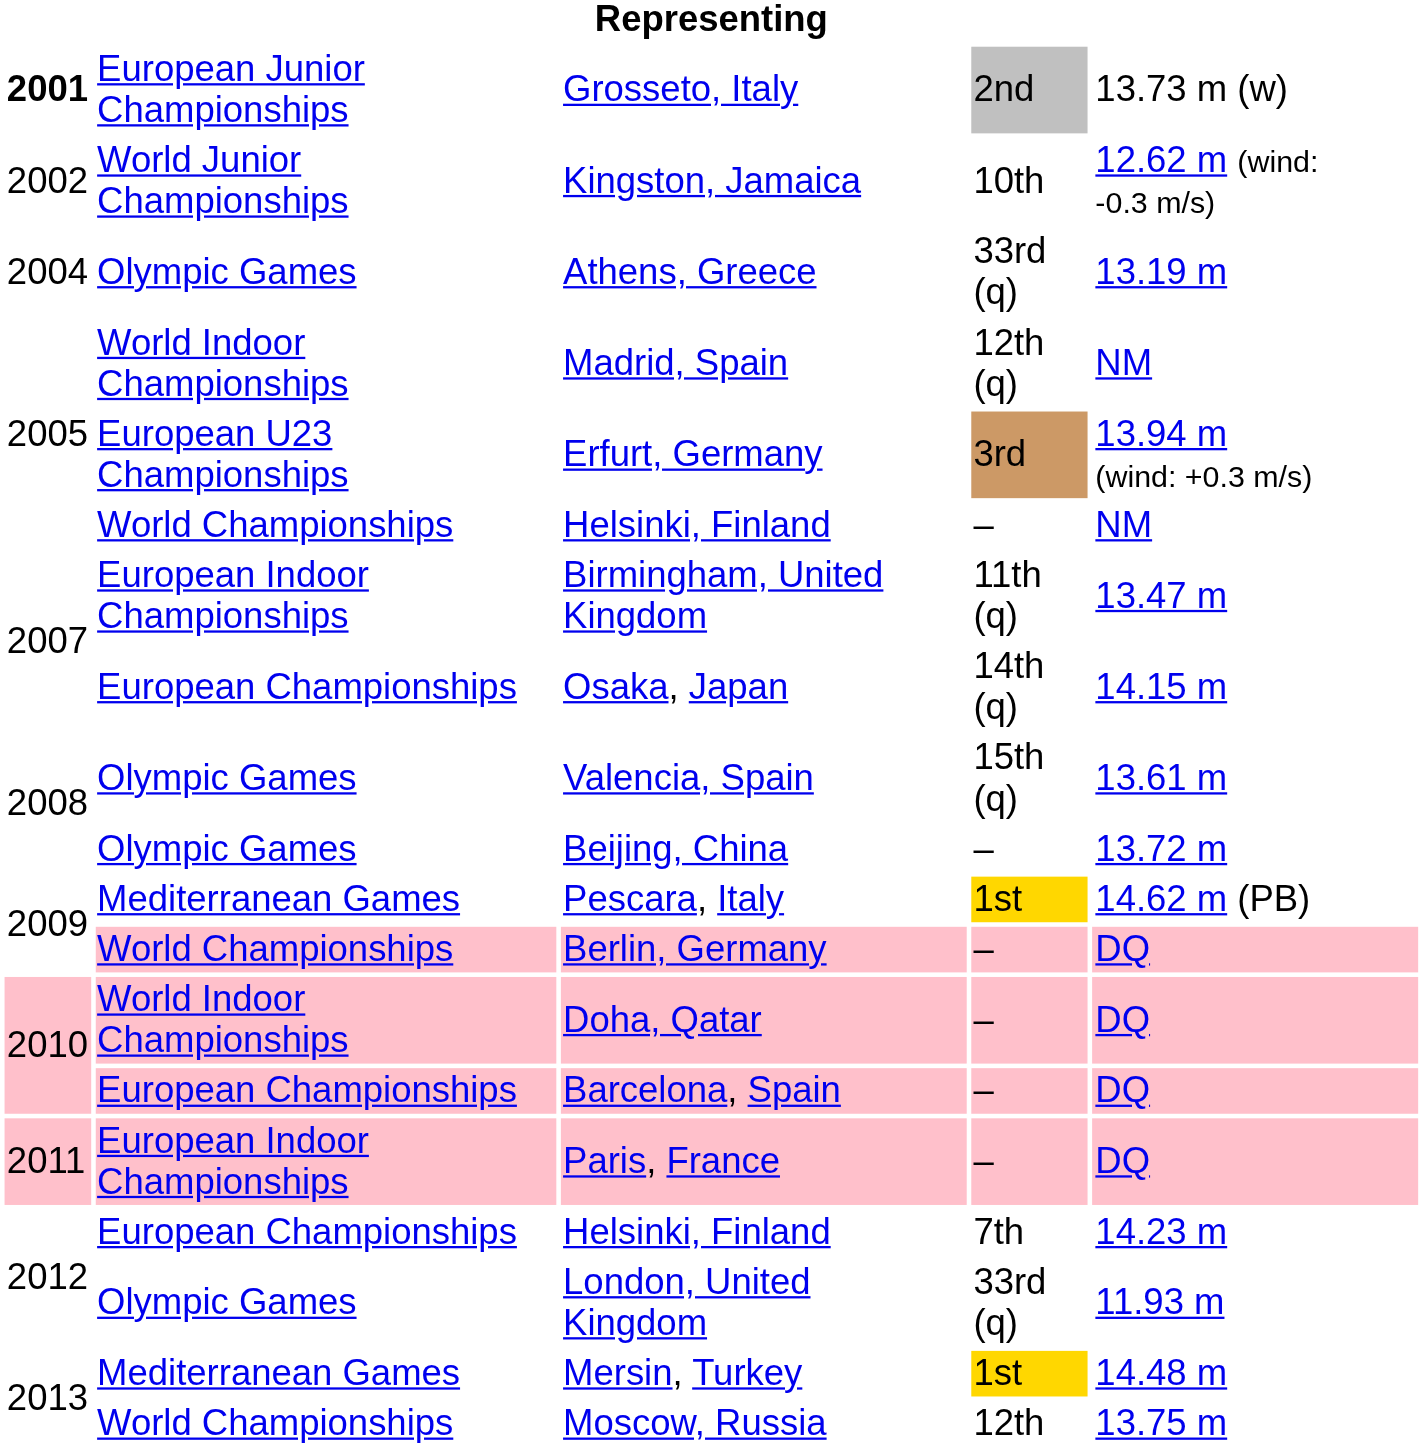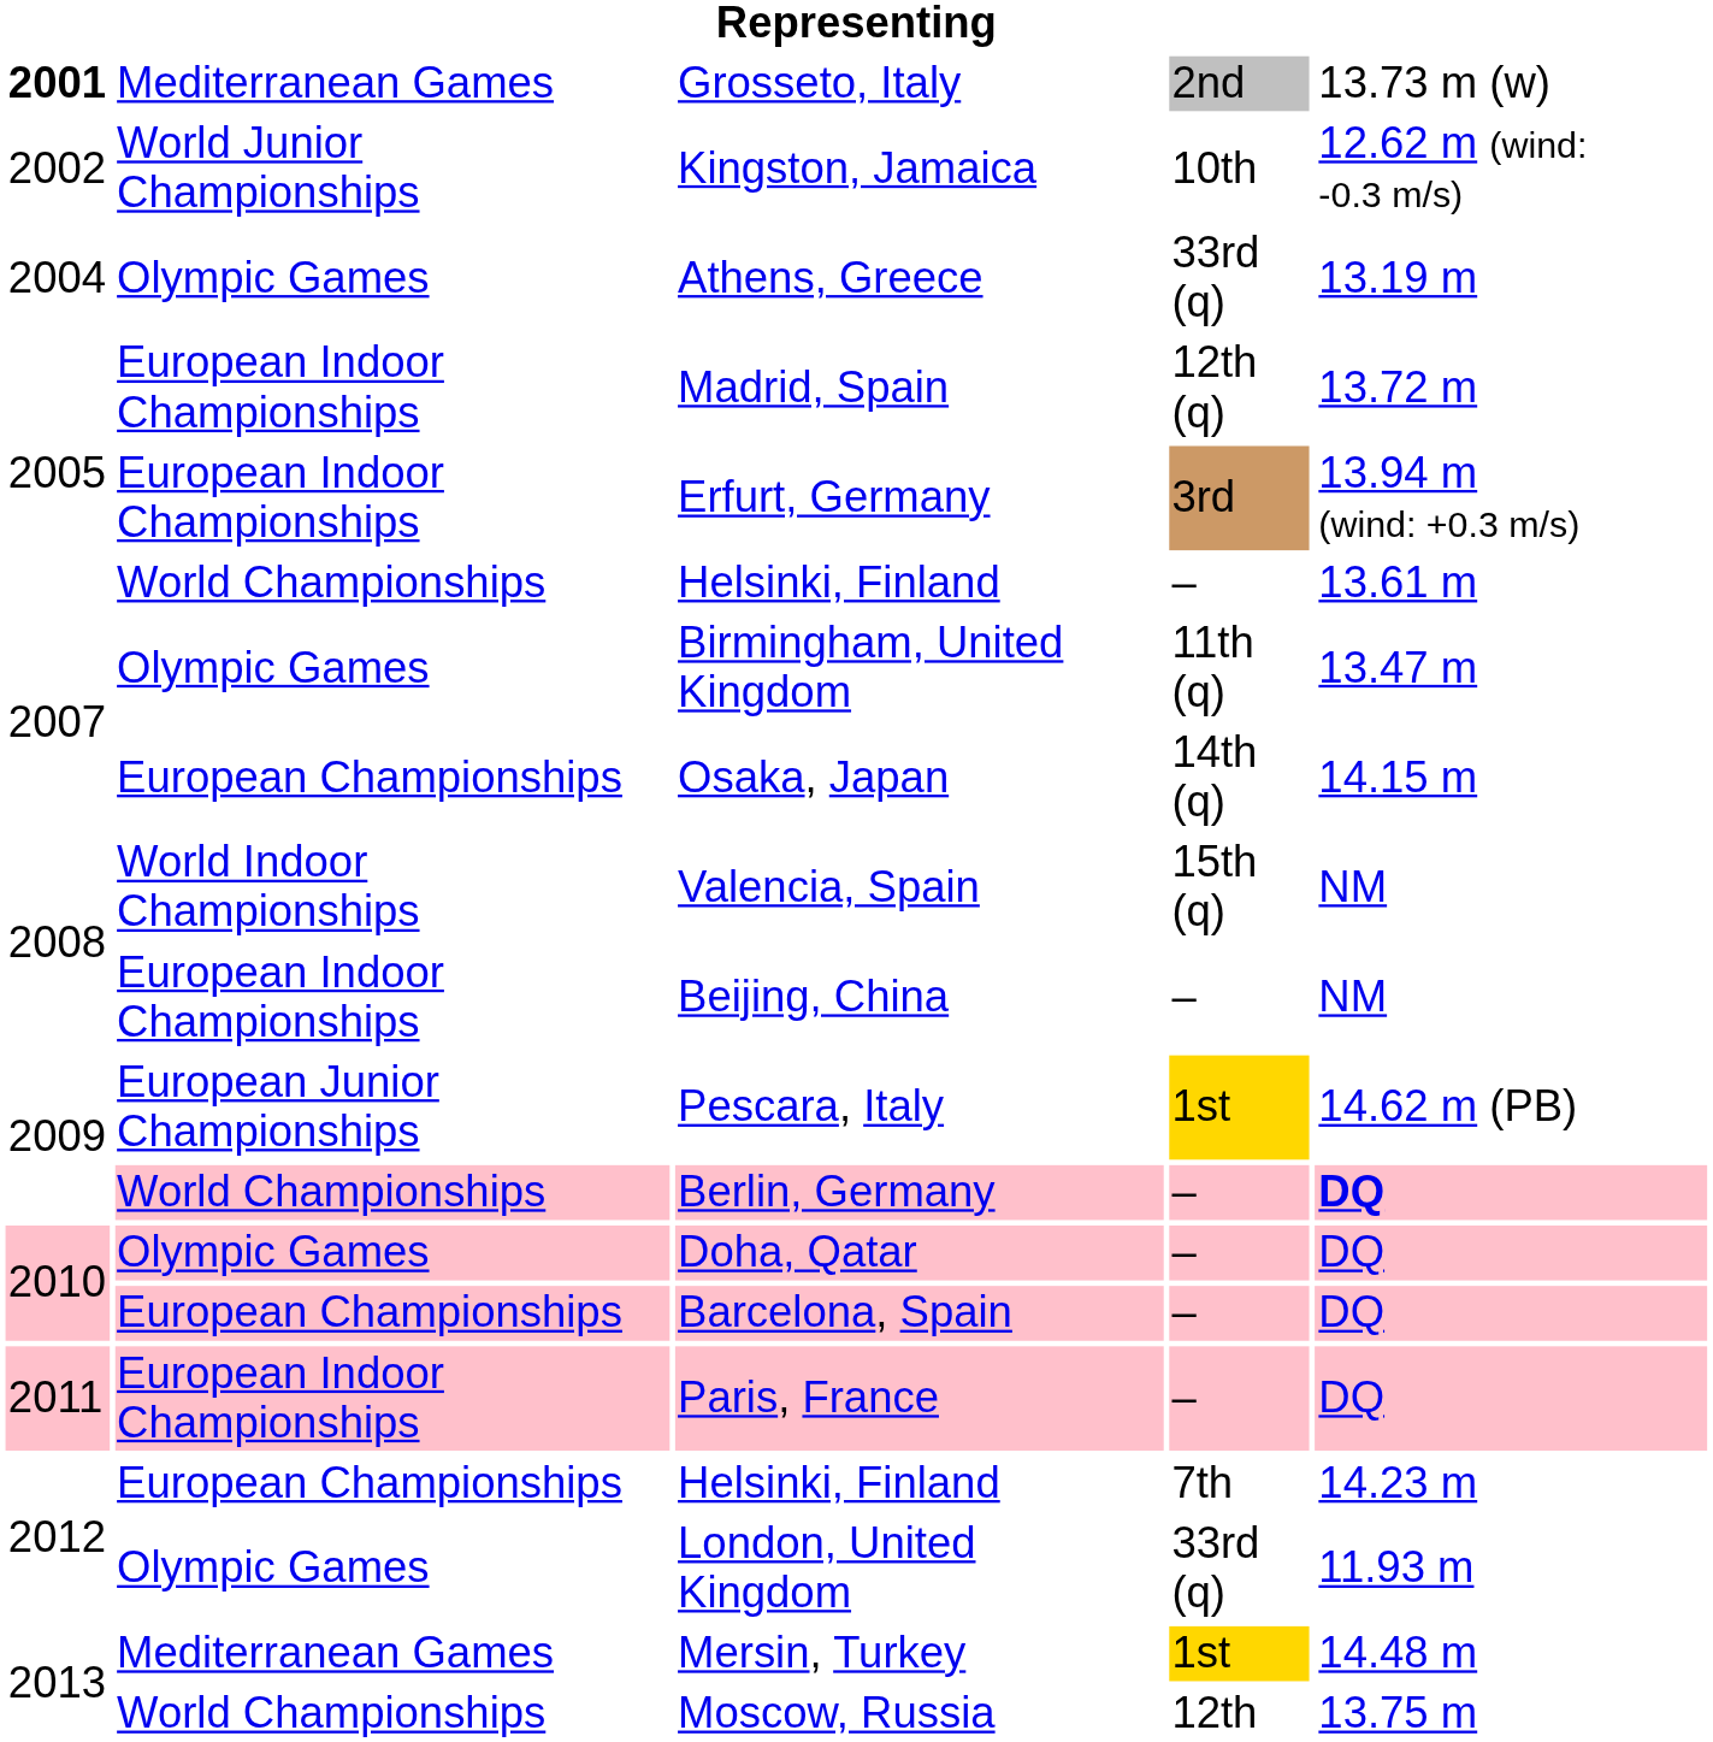Grosseto, Italy | column 2: European Junior Championships -> Mediterranean Games
Madrid, Spain | column 2: World Indoor Championships -> European Indoor Championships
Madrid, Spain | column 5: NM -> 13.72 m
Erfurt, Germany | column 2: European U23 Championships -> European Indoor Championships
Helsinki, Finland / – | column 5: NM -> 13.61 m
Birmingham, United Kingdom | column 2: European Indoor Championships -> Olympic Games
Valencia, Spain | column 2: Olympic Games -> World Indoor Championships
Valencia, Spain | column 5: 13.61 m -> NM
Beijing, China | column 2: Olympic Games -> European Indoor Championships
Beijing, China | column 5: 13.72 m -> NM
Pescara, Italy | column 2: Mediterranean Games -> European Junior Championships
Berlin, Germany | column 5: normal -> bold
Doha, Qatar | column 2: World Indoor Championships -> Olympic Games
